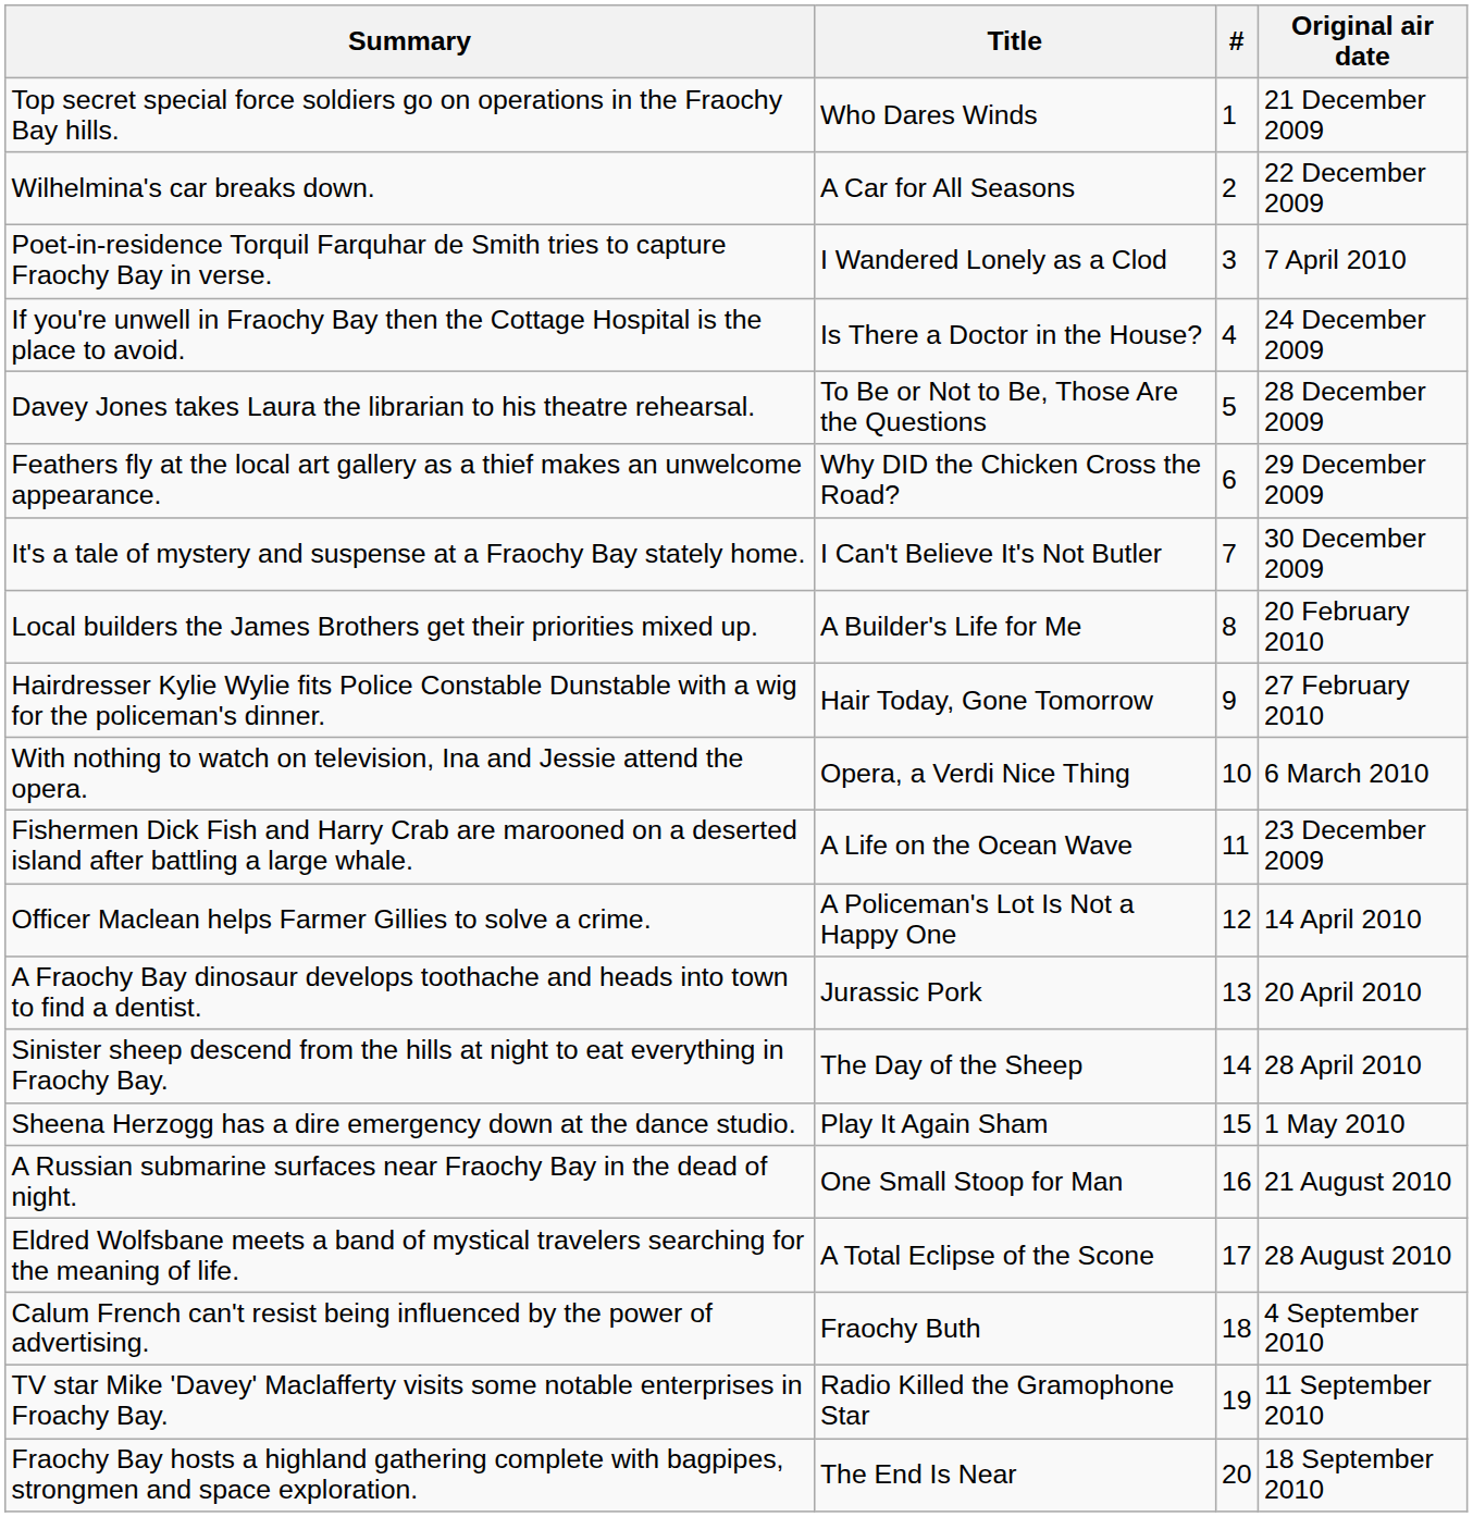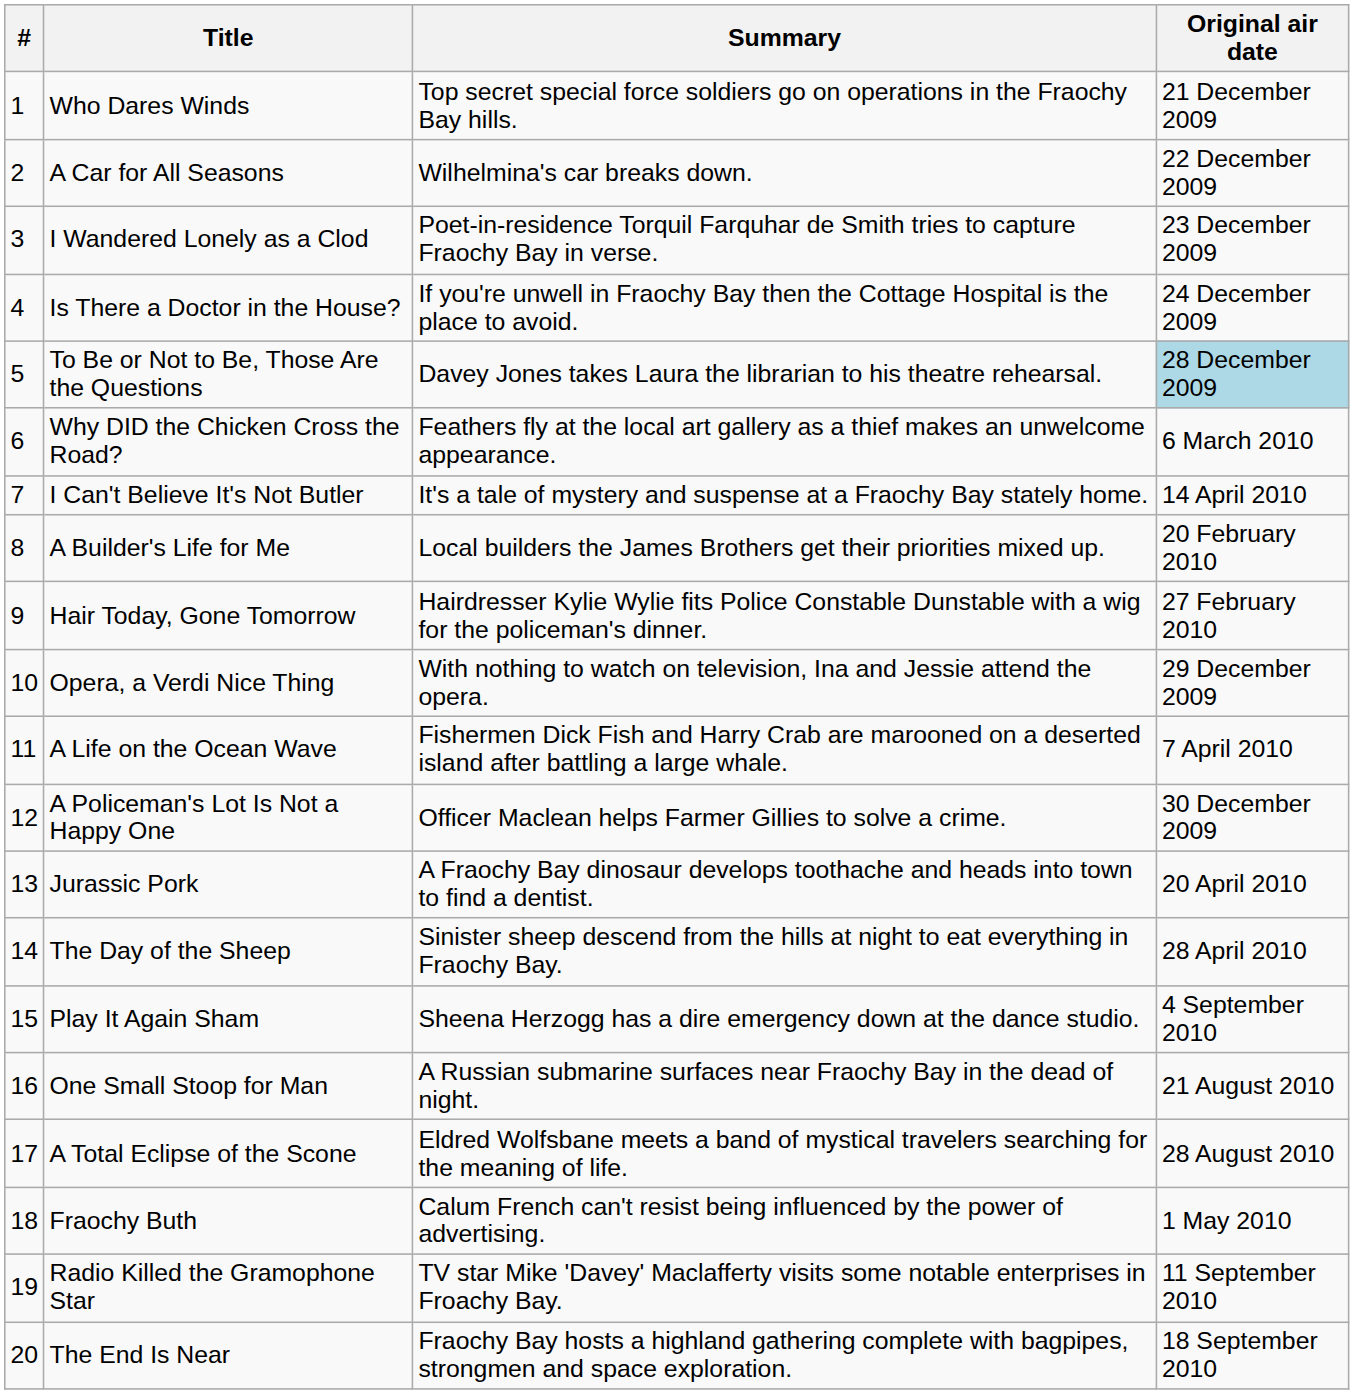columns swapped: # <-> Summary
I Wandered Lonely as a Clod | Original air date: 7 April 2010 -> 23 December 2009
To Be or Not to Be, Those Are the Questions | Original air date: no background -> lightblue background
Why DID the Chicken Cross the Road? | Original air date: 29 December 2009 -> 6 March 2010
I Can't Believe It's Not Butler | Original air date: 30 December 2009 -> 14 April 2010
Opera, a Verdi Nice Thing | Original air date: 6 March 2010 -> 29 December 2009
A Life on the Ocean Wave | Original air date: 23 December 2009 -> 7 April 2010
A Policeman's Lot Is Not a Happy One | Original air date: 14 April 2010 -> 30 December 2009
Play It Again Sham | Original air date: 1 May 2010 -> 4 September 2010
Fraochy Buth | Original air date: 4 September 2010 -> 1 May 2010
